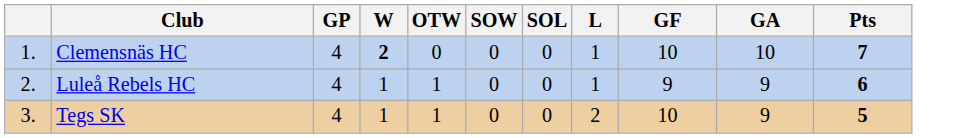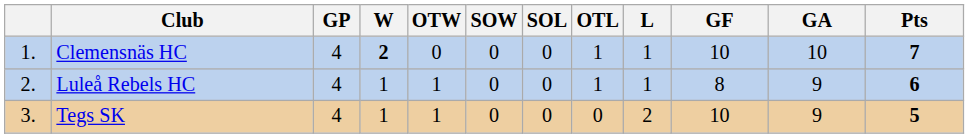+ column: OTL | 1 | 1 | 0
Luleå Rebels HC | GF: 9 -> 8
